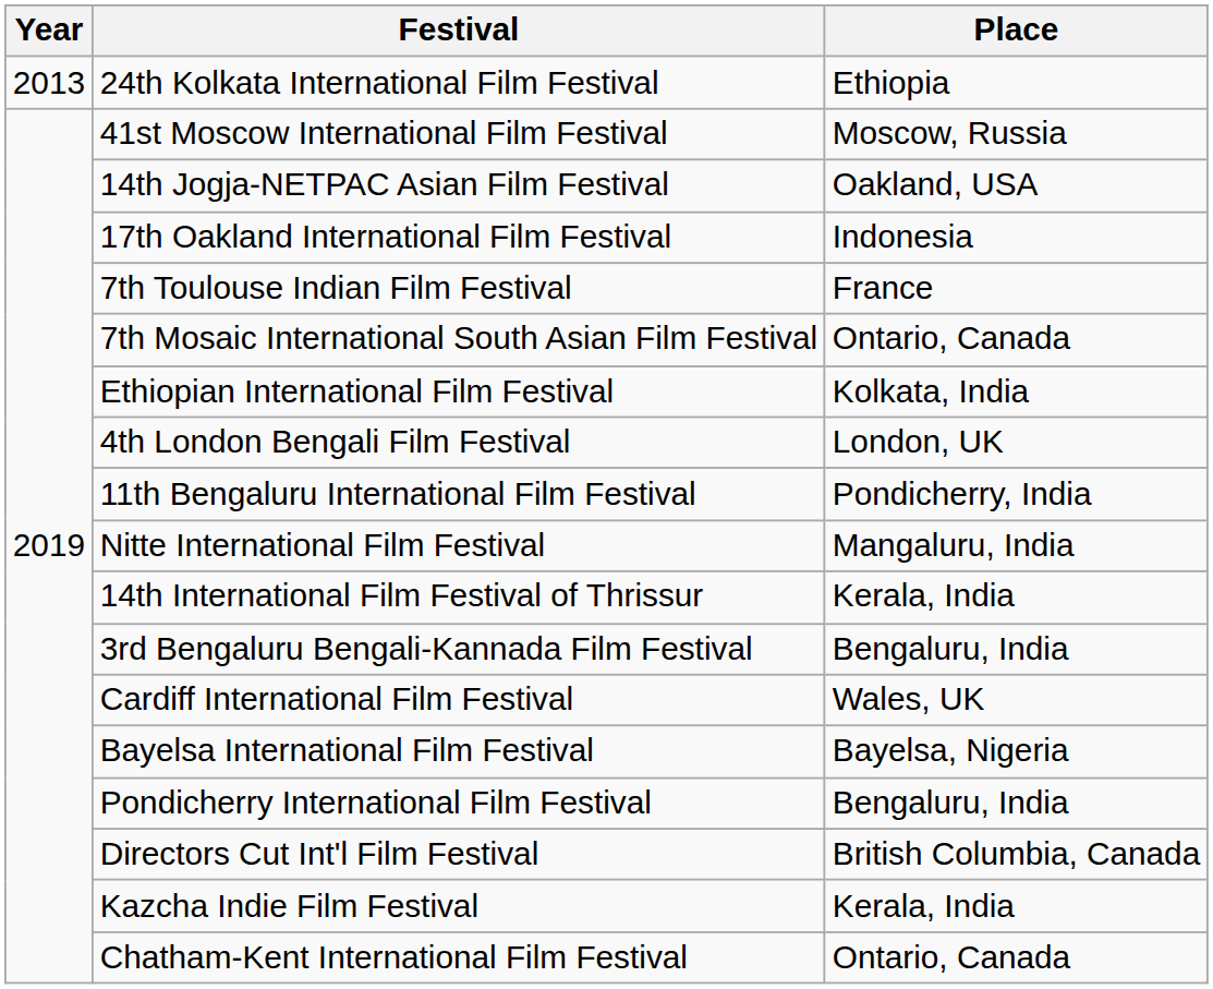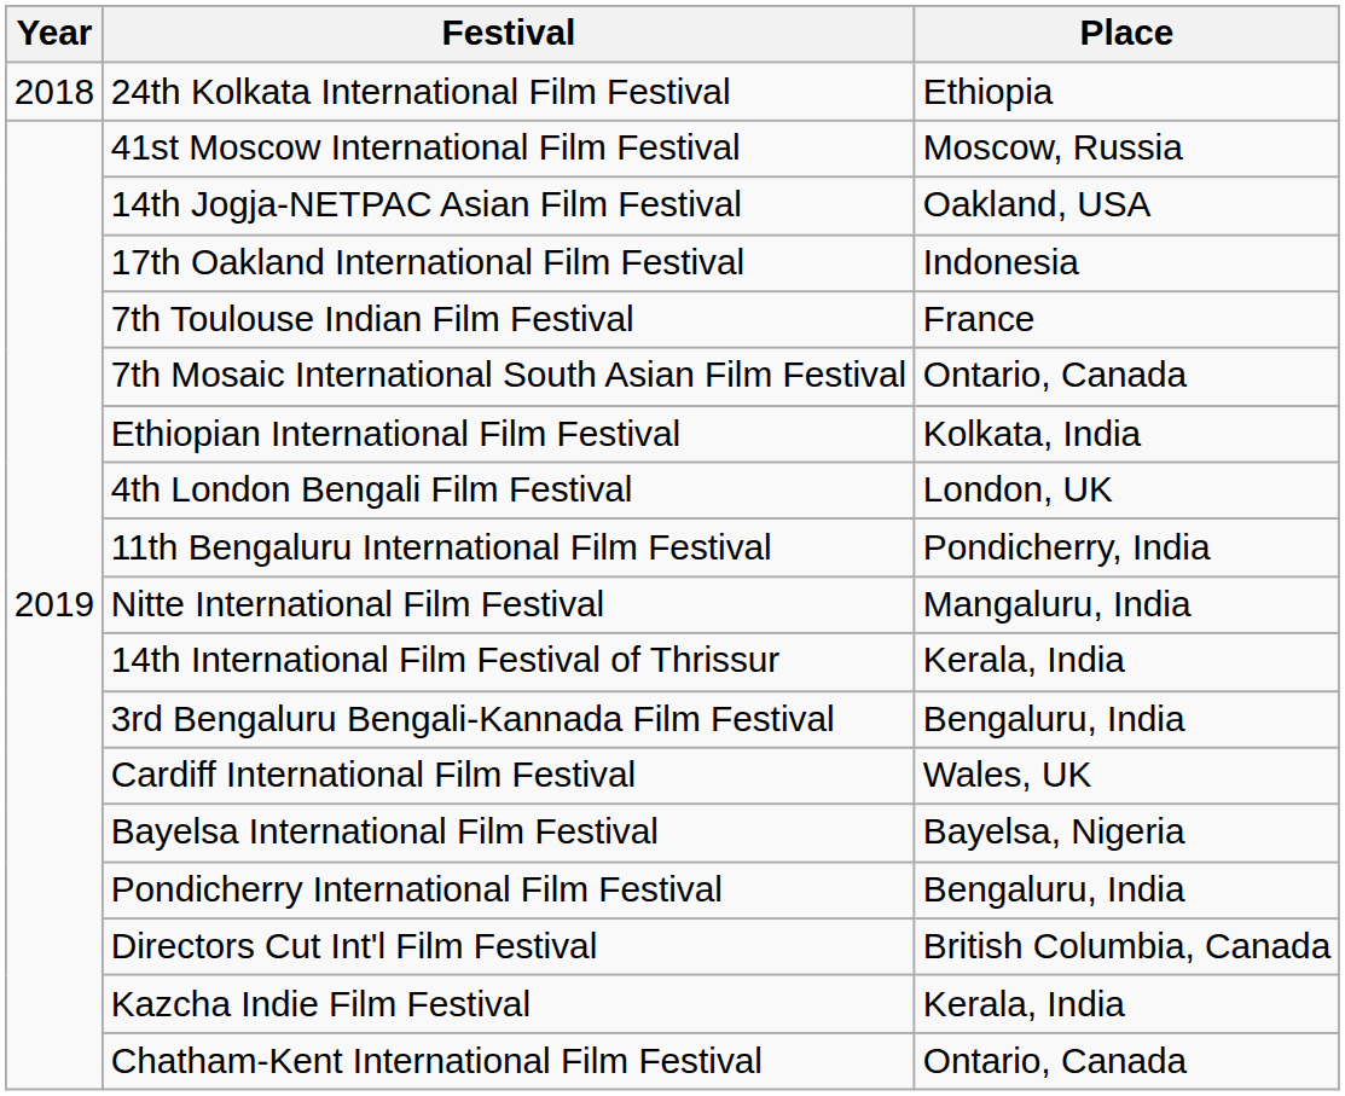24th Kolkata International Film Festival | Year: 2013 -> 2018
